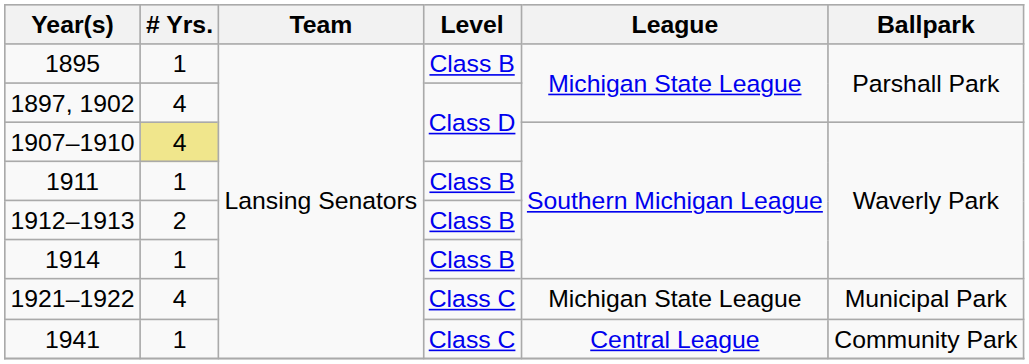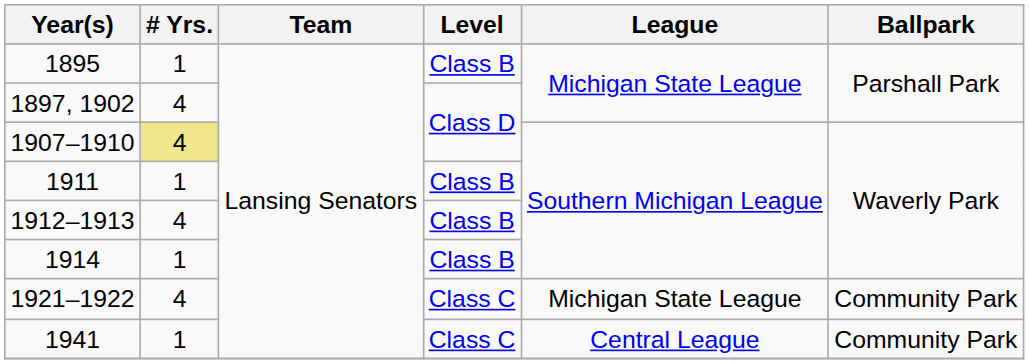1912–1913 | # Yrs.: 2 -> 4
1921–1922 | Ballpark: Municipal Park -> Community Park
